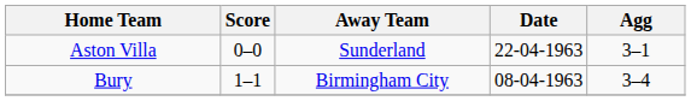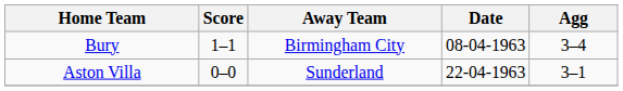rows swapped: Aston Villa <-> Bury
